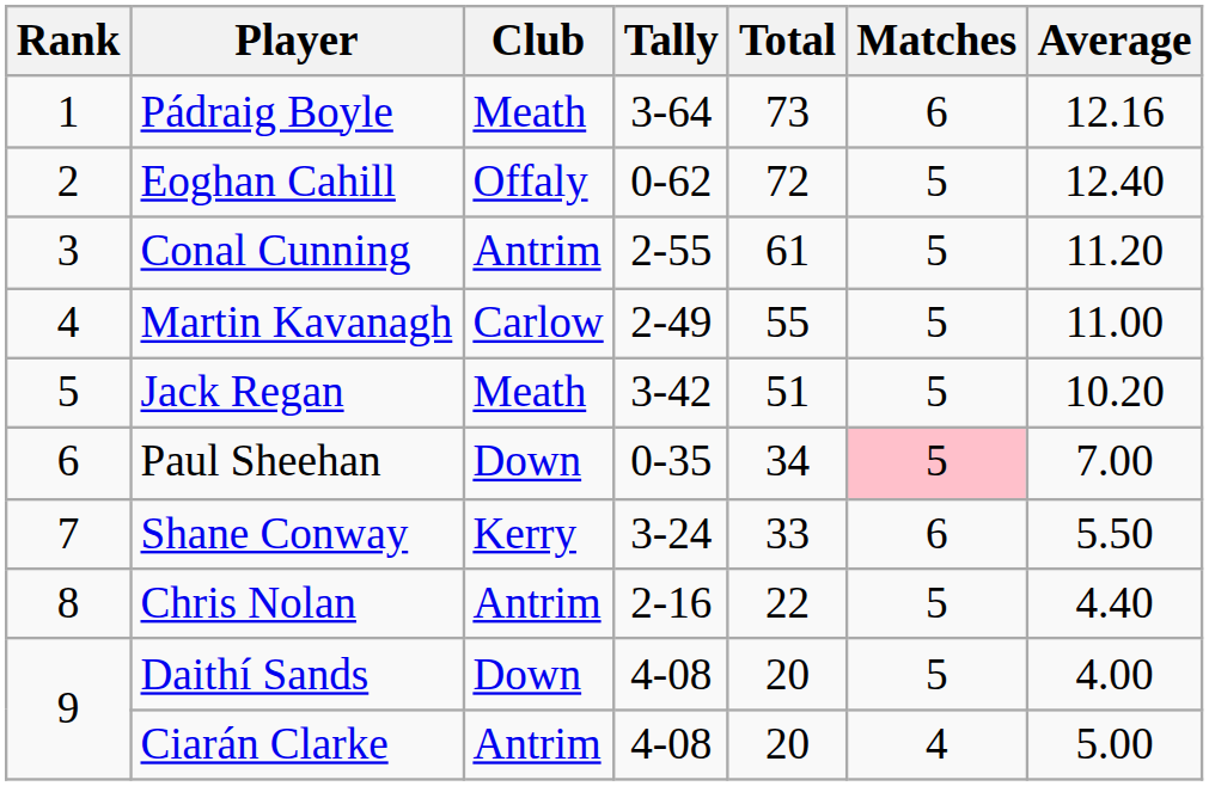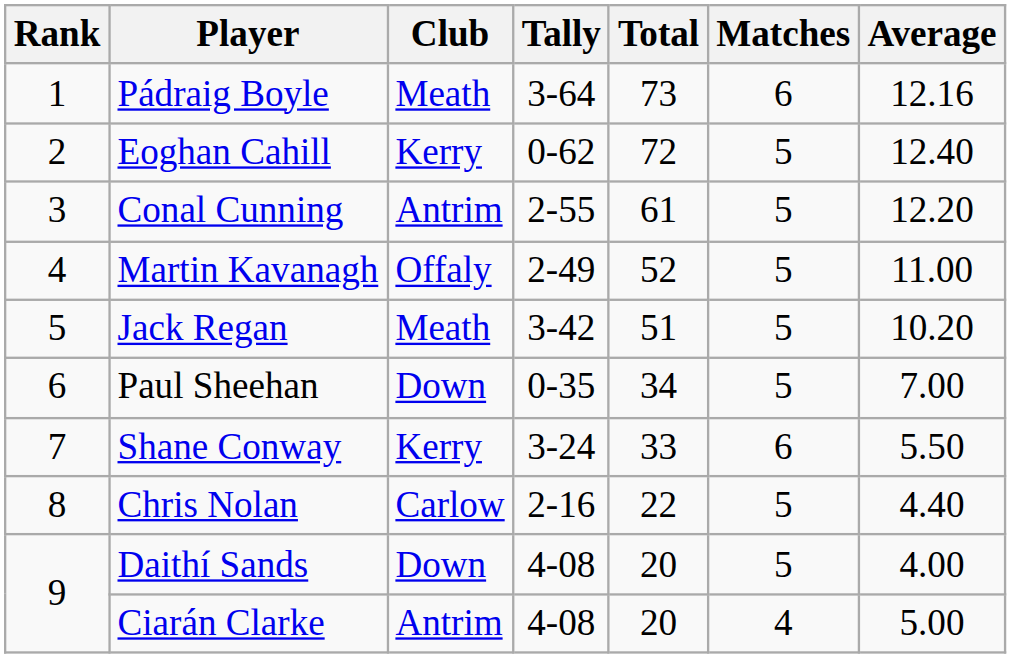Eoghan Cahill | Club: Offaly -> Kerry
Conal Cunning | Average: 11.20 -> 12.20
Martin Kavanagh | Club: Carlow -> Offaly
Martin Kavanagh | Total: 55 -> 52
Paul Sheehan | Matches: pink background -> no background
Chris Nolan | Club: Antrim -> Carlow
